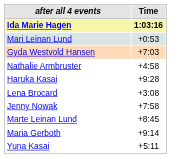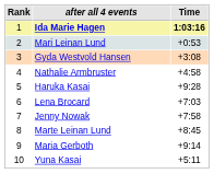+ column: Rank | 1 | 2 | 3 | 4 | 5 | 6 | 7 | 8 | 9 | 10
Gyda Westvold Hansen | Time: +7:03 -> +3:08
Lena Brocard | Time: +3:08 -> +7:03
